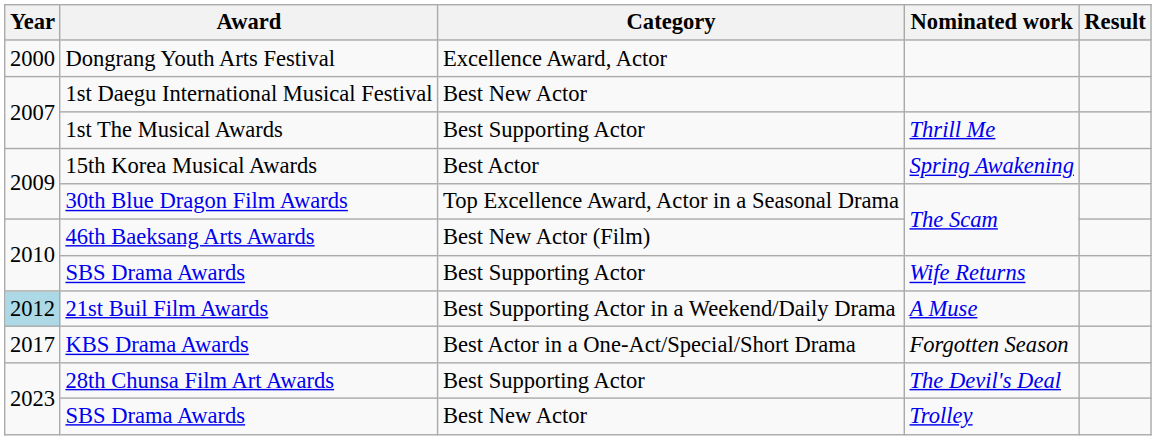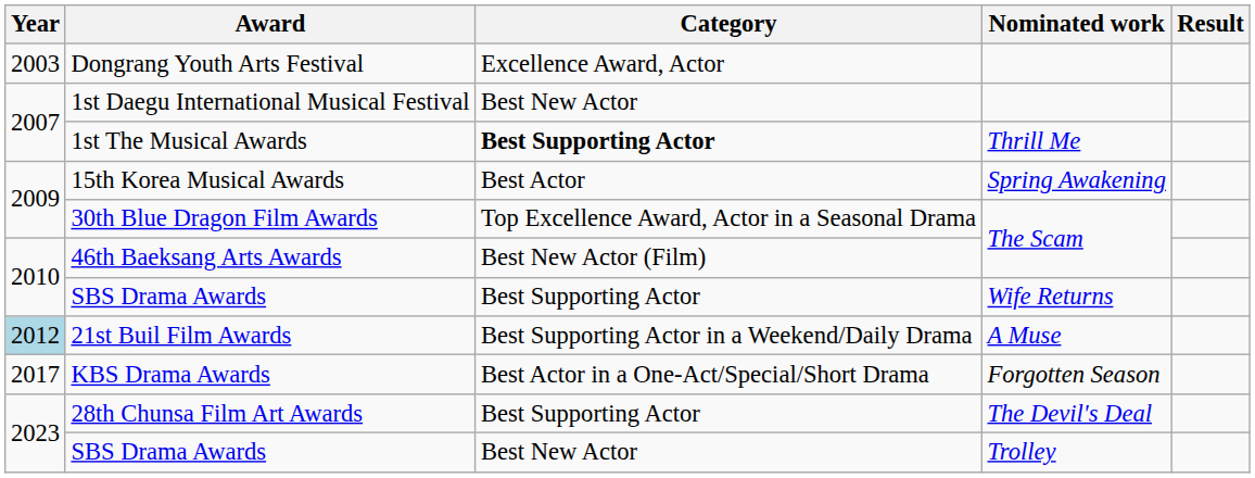Dongrang Youth Arts Festival | Year: 2000 -> 2003
1st The Musical Awards | Category: normal -> bold
